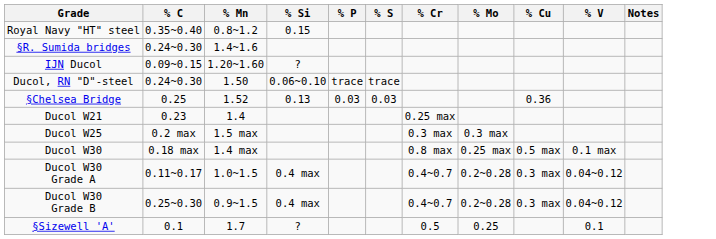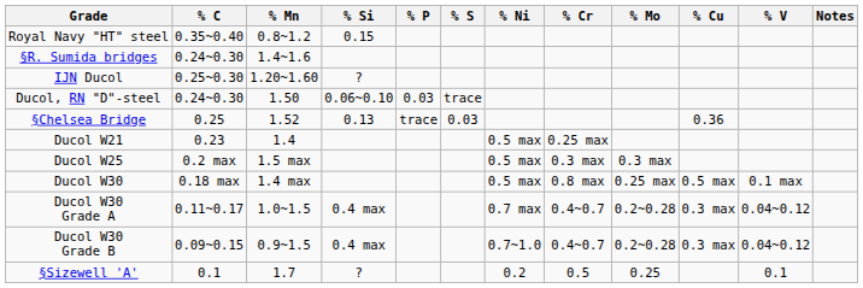+ column: % Ni | 0.5 max | 0.5 max | 0.5 max | 0.7 max | 0.7~1.0 | 0.2
IJN Ducol | % C: 0.09~0.15 -> 0.25~0.30
Ducol, RN "D"-steel | % P: trace -> 0.03
§Chelsea Bridge | % P: 0.03 -> trace
Ducol W30 Grade B | % C: 0.25~0.30 -> 0.09~0.15
